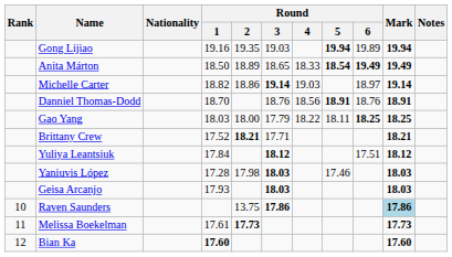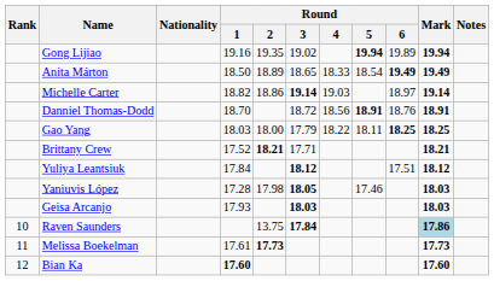Gong Lijiao | Round / 3: 19.03 -> 19.02
Anita Márton | Round / 5: bold -> normal
Danniel Thomas-Dodd | Round / 3: 18.76 -> 18.72
Yaniuvis López | Round / 3: 18.03 -> 18.05
Raven Saunders | Round / 3: 17.86 -> 17.84
